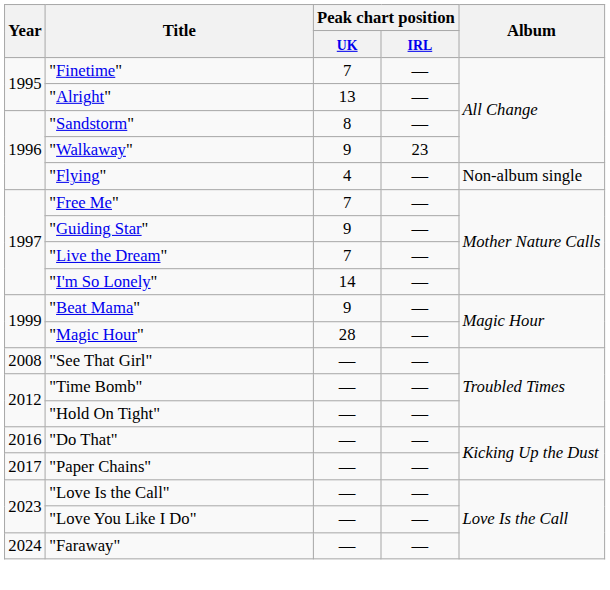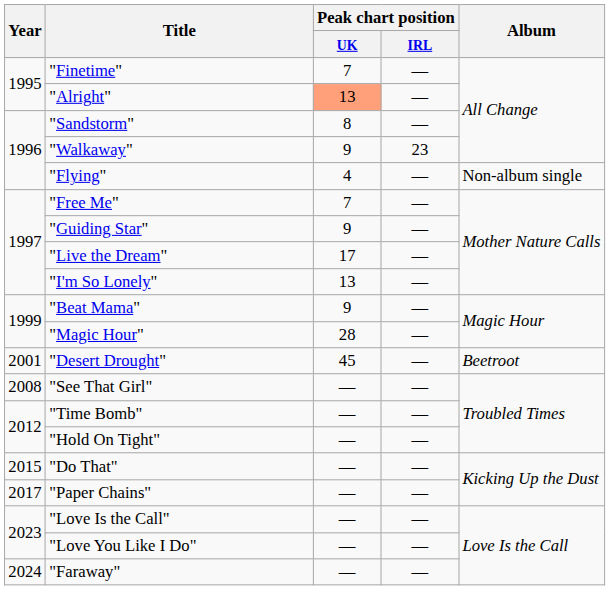"Alright" | Peak chart position / UK: no background -> lightsalmon background
"Live the Dream" | Peak chart position / UK: 7 -> 17
"I'm So Lonely" | Peak chart position / UK: 14 -> 13
+ row: 2001 | "Desert Drought" | 45 | — | Beetroot
"Do That" | Year: 2016 -> 2015
